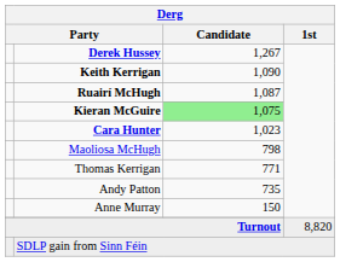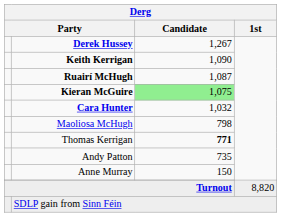Cara Hunter | Derg / Candidate: 1,023 -> 1,032
Thomas Kerrigan | Derg / Candidate: normal -> bold
